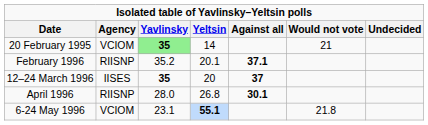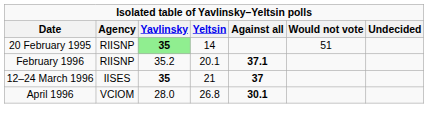20 February 1995 | Agency: VCIOM -> RIISNP
20 February 1995 | Would not vote: 21 -> 51
12–24 March 1996 | Yeltsin: 20 -> 21
April 1996 | Agency: RIISNP -> VCIOM
- row: 6-24 May 1996 | VCIOM | 23.1 | 55.1 | 21.8
